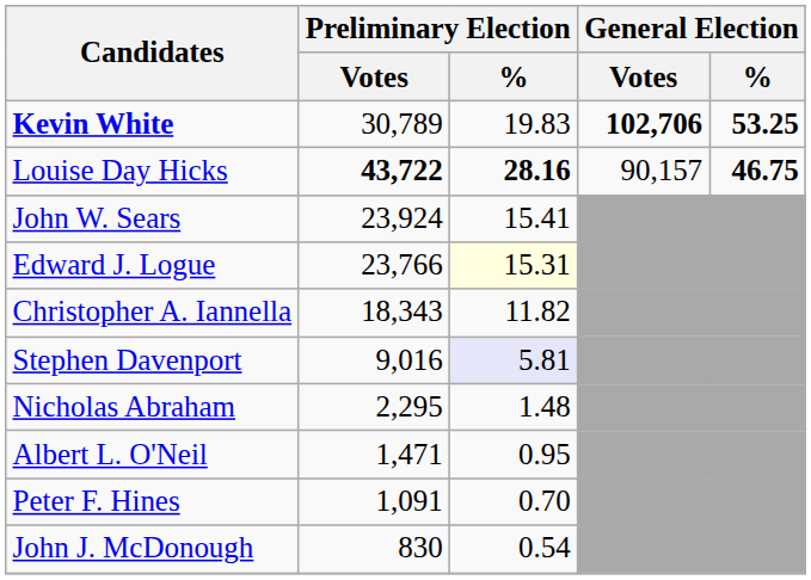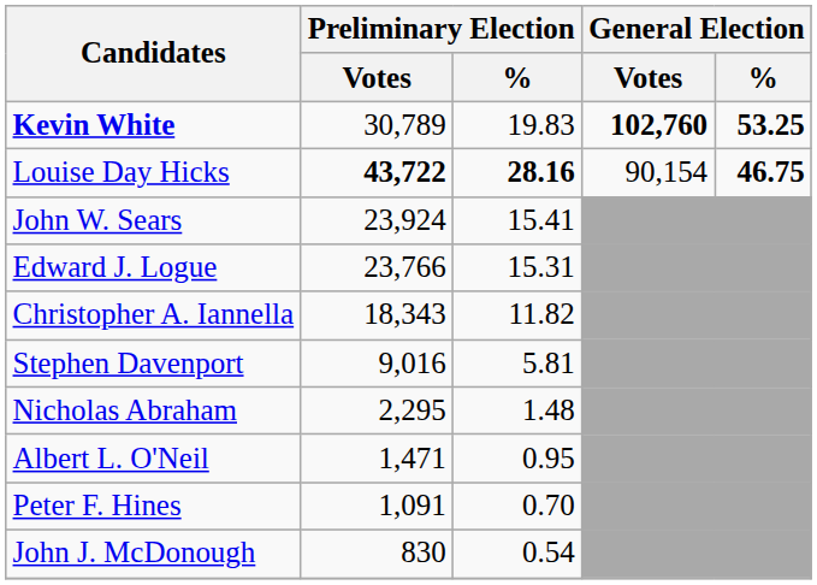Kevin White | General Election / Votes: 102,706 -> 102,760
Louise Day Hicks | General Election / Votes: 90,157 -> 90,154
Edward J. Logue | Preliminary Election / %: lightyellow background -> no background
Stephen Davenport | Preliminary Election / %: lavender background -> no background
